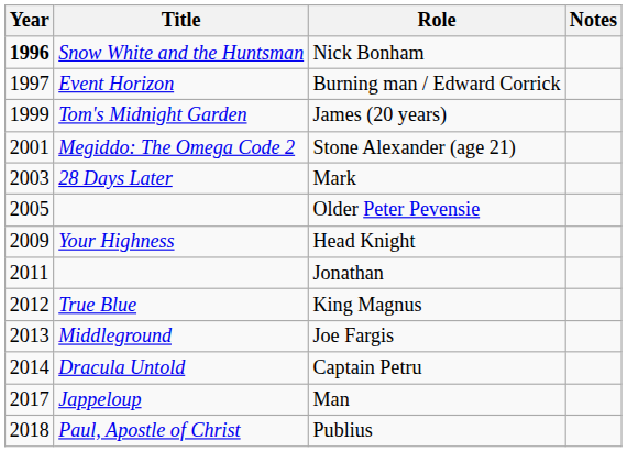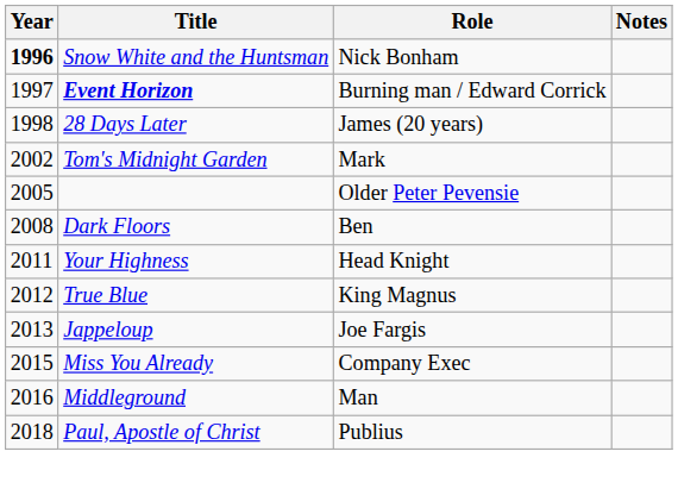Burning man / Edward Corrick | Title: normal -> bold
James (20 years) | Year: 1999 -> 1998
James (20 years) | Title: Tom's Midnight Garden -> 28 Days Later
- row: 2001 | Megiddo: The Omega Code 2 | Stone Alexander (age 21)
Mark | Year: 2003 -> 2002
Mark | Title: 28 Days Later -> Tom's Midnight Garden
+ row: 2008 | Dark Floors | Ben
Head Knight | Year: 2009 -> 2011
- row: 2011 | Jonathan
Joe Fargis | Title: Middleground -> Jappeloup
- row: 2014 | Dracula Untold | Captain Petru
+ row: 2015 | Miss You Already | Company Exec
Man | Year: 2017 -> 2016
Man | Title: Jappeloup -> Middleground
